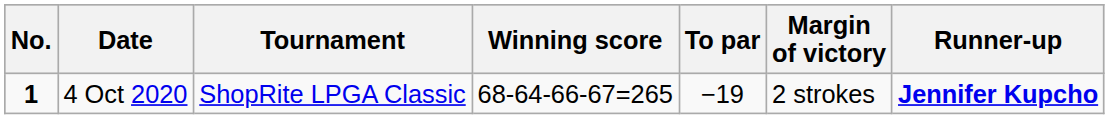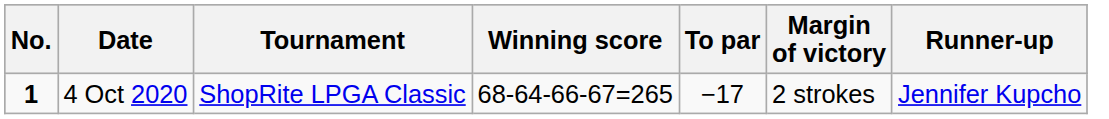4 Oct 2020 | To par: −19 -> −17
4 Oct 2020 | Runner-up: bold -> normal
